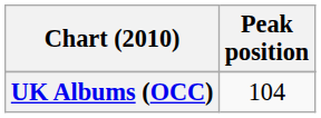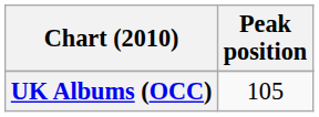UK Albums (OCC) | Peak position: 104 -> 105
